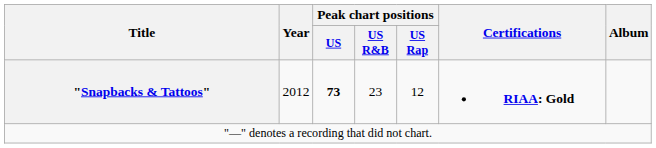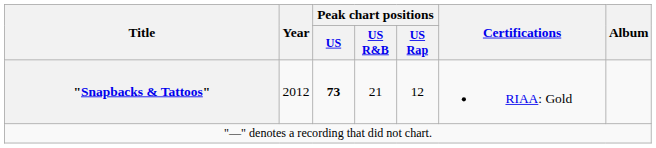"Snapbacks & Tattoos" | Peak chart positions / US R&B: 23 -> 21
"Snapbacks & Tattoos" | Certifications: bold -> normal
